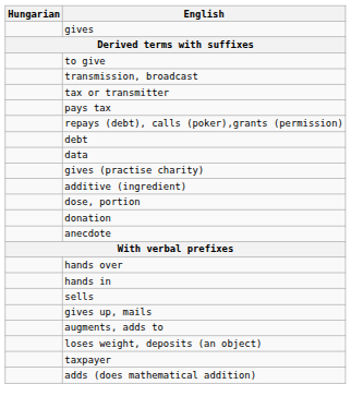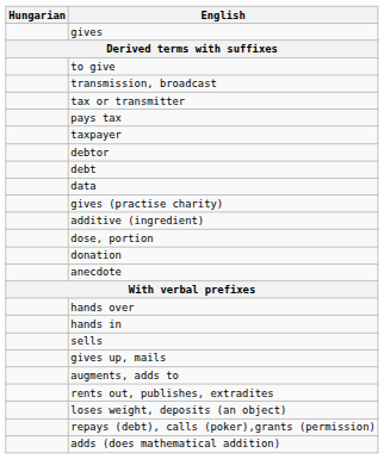rows swapped: taxpayer <-> repays (debt), calls (poker),grants (permission)
+ row: debtor
+ row: rents out, publishes, extradites
